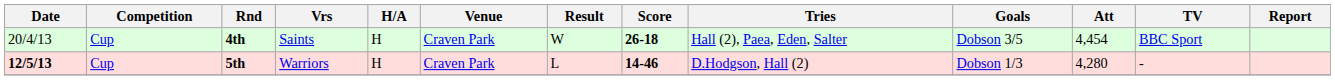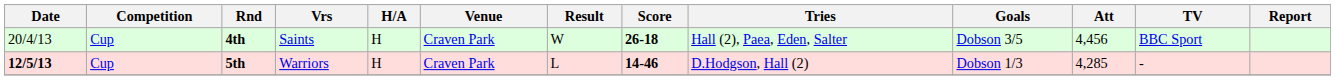4th | Att: 4,454 -> 4,456
5th | Att: 4,280 -> 4,285
